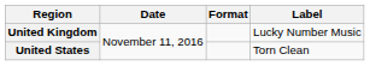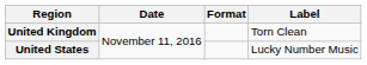United Kingdom | Label: Lucky Number Music -> Torn Clean
United States | Label: Torn Clean -> Lucky Number Music
